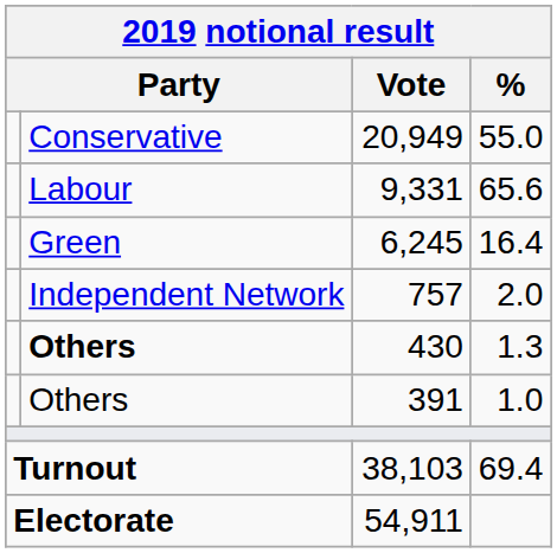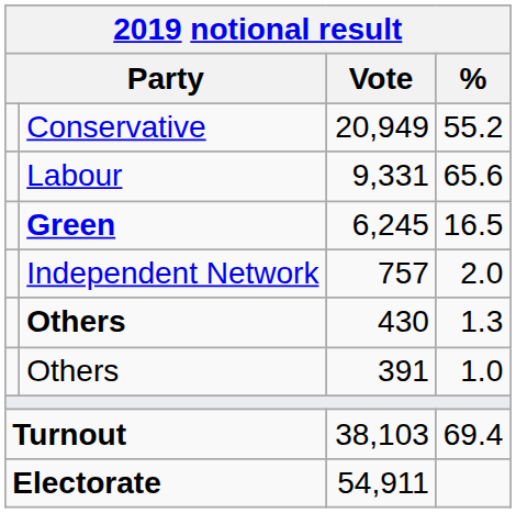20,949 | %: 55.0 -> 55.2
6,245 | column 2: normal -> bold
6,245 | %: 16.4 -> 16.5
